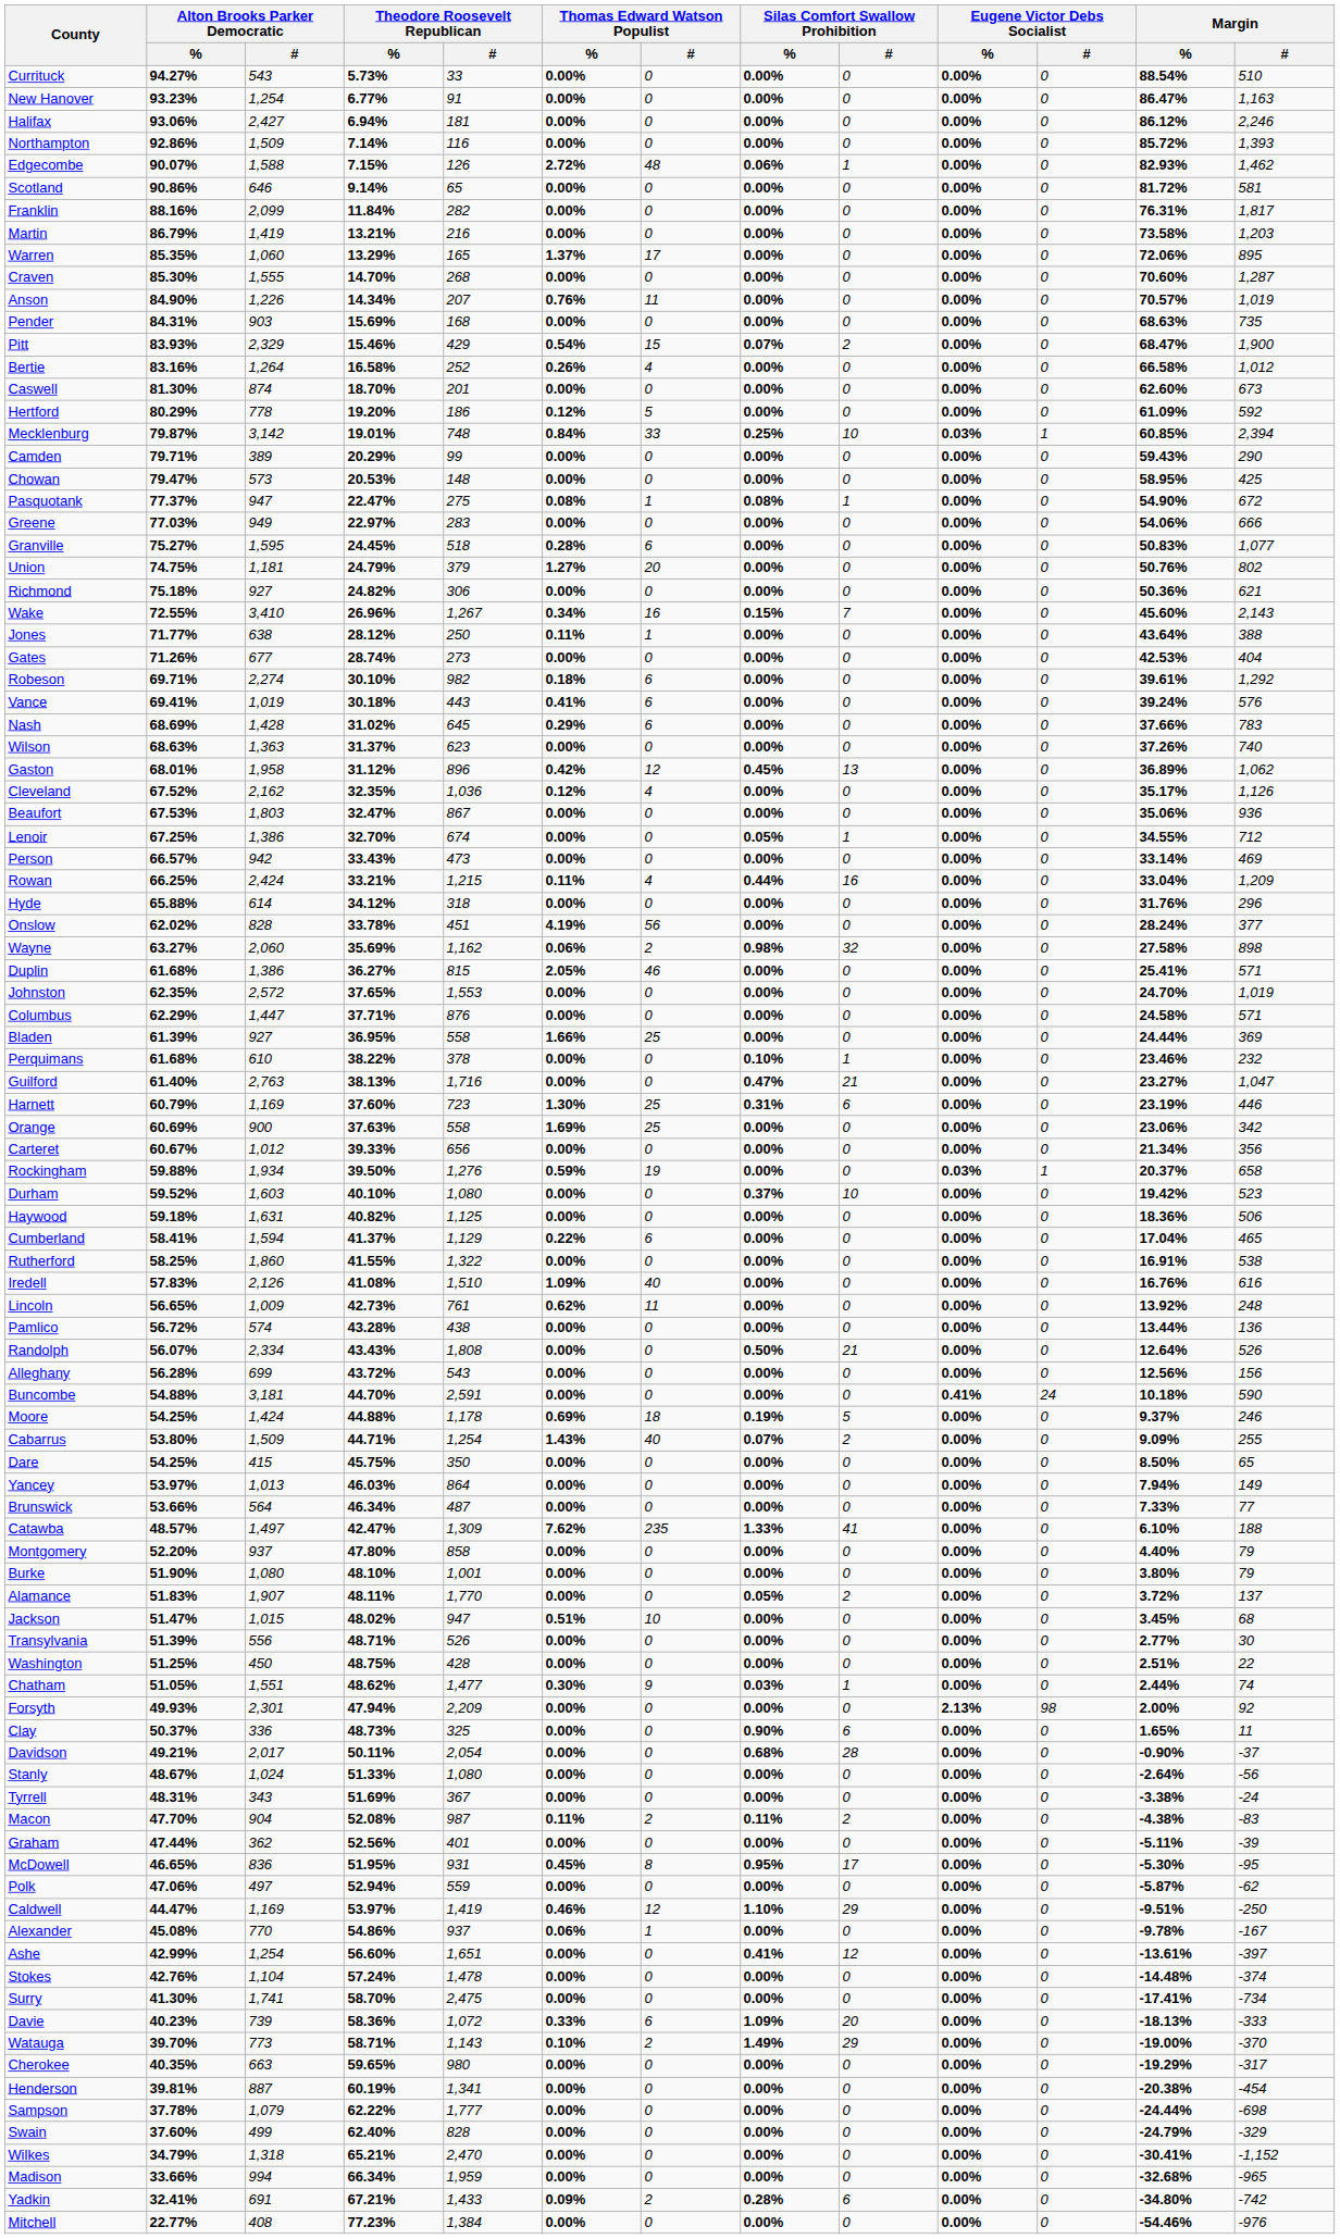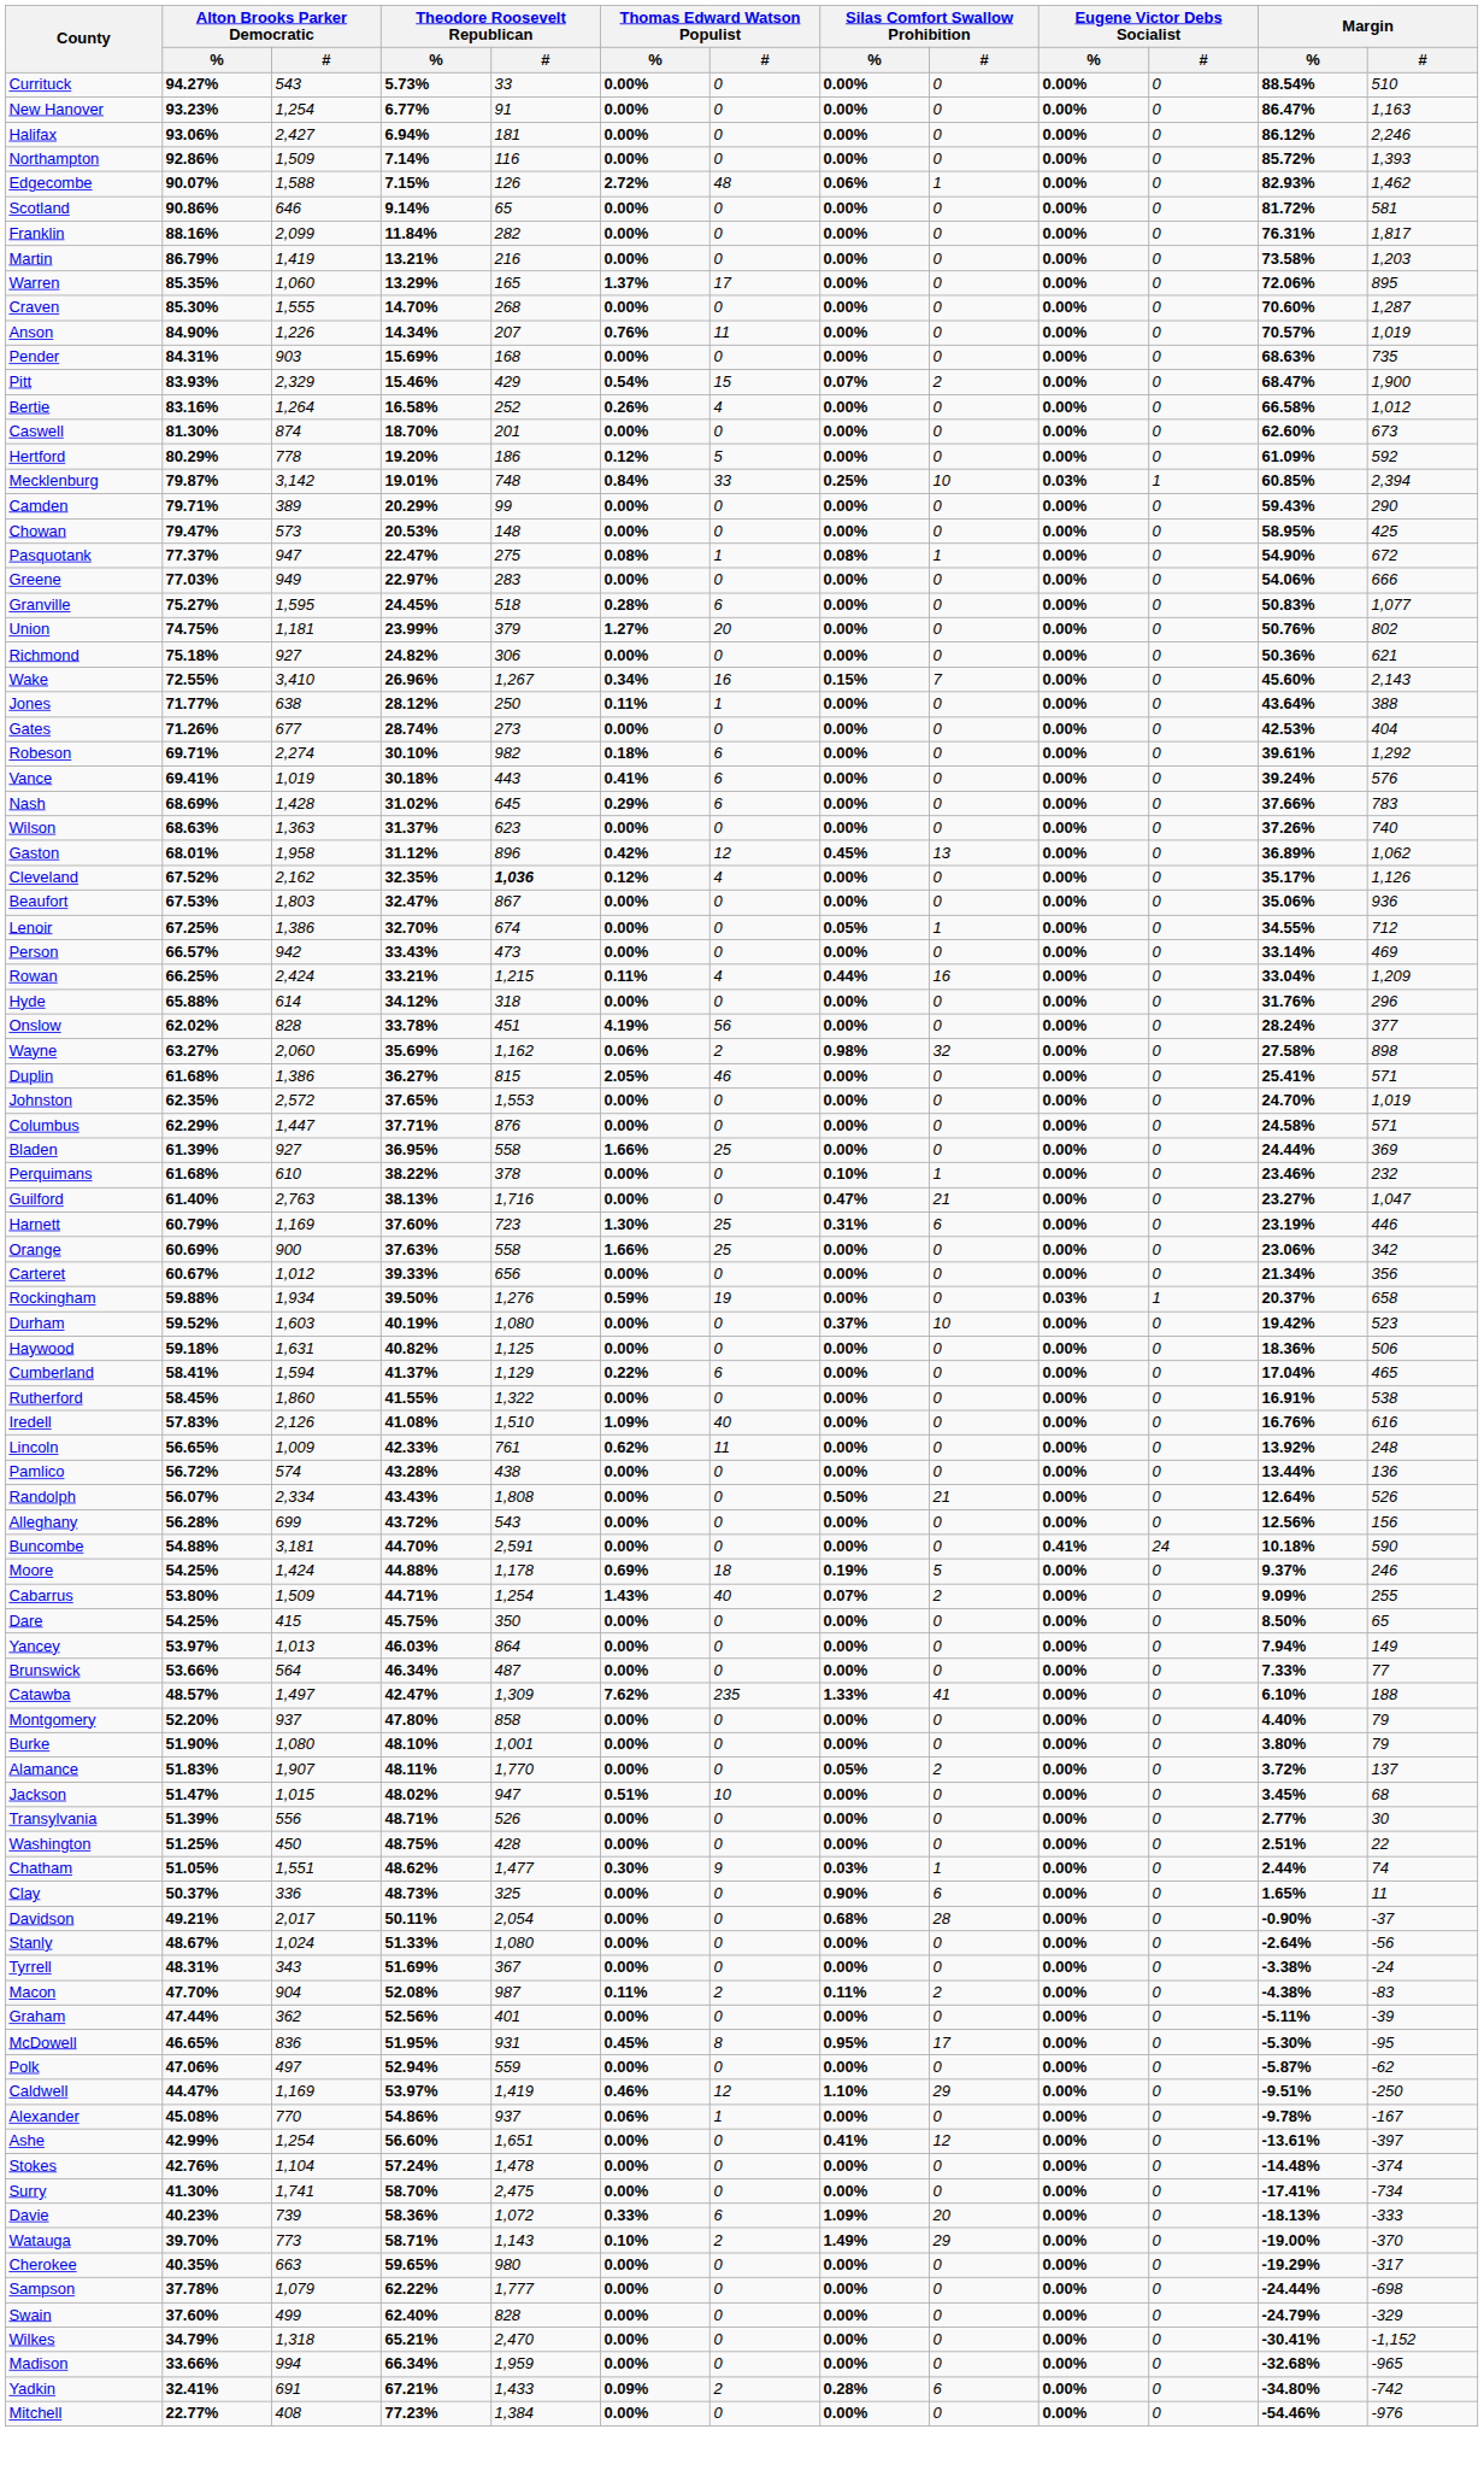Union | Theodore Roosevelt Republican / %: 24.79% -> 23.99%
Cleveland | Theodore Roosevelt Republican / #: normal -> bold
Orange | Thomas Edward Watson Populist / %: 1.69% -> 1.66%
Durham | Theodore Roosevelt Republican / %: 40.10% -> 40.19%
Rutherford | Alton Brooks Parker Democratic / %: 58.25% -> 58.45%
Lincoln | Theodore Roosevelt Republican / %: 42.73% -> 42.33%
- row: Forsyth | 49.93% | 2,301 | 47.94% | 2,209 | 0.00% | 0 | 0.00% | 0 | 2.13% | 98 | 2.00% | 92
- row: Henderson | 39.81% | 887 | 60.19% | 1,341 | 0.00% | 0 | 0.00% | 0 | 0.00% | 0 | -20.38% | -454
